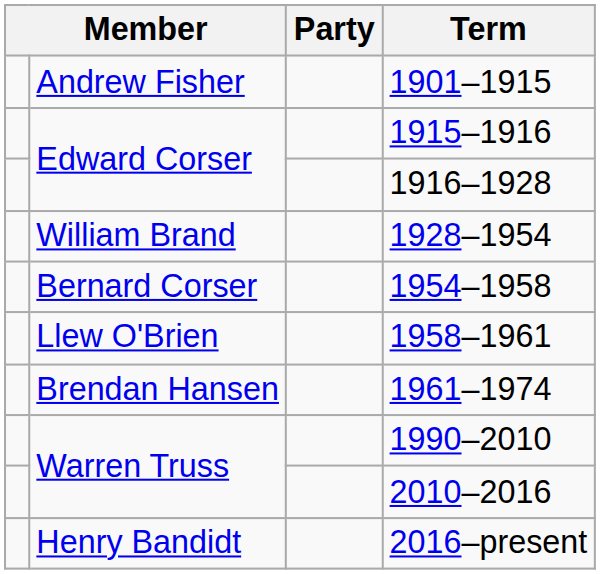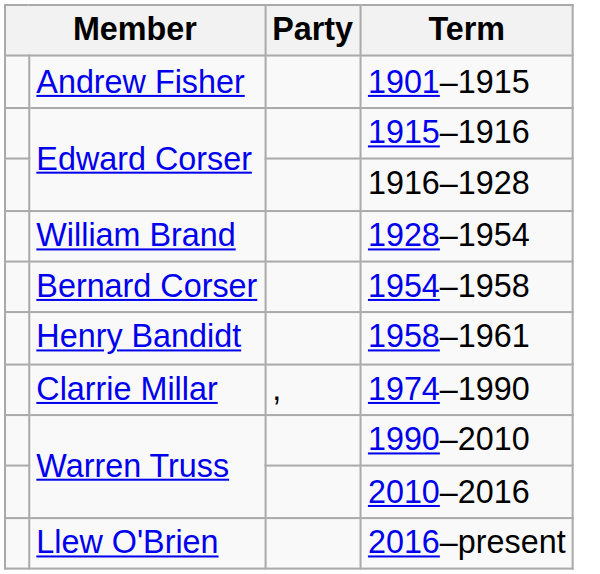1958–1961 | column 2: Llew O'Brien -> Henry Bandidt
- row: Brendan Hansen | 1961–1974
+ row: Clarrie Millar | , | 1974–1990
2016–present | column 2: Henry Bandidt -> Llew O'Brien
